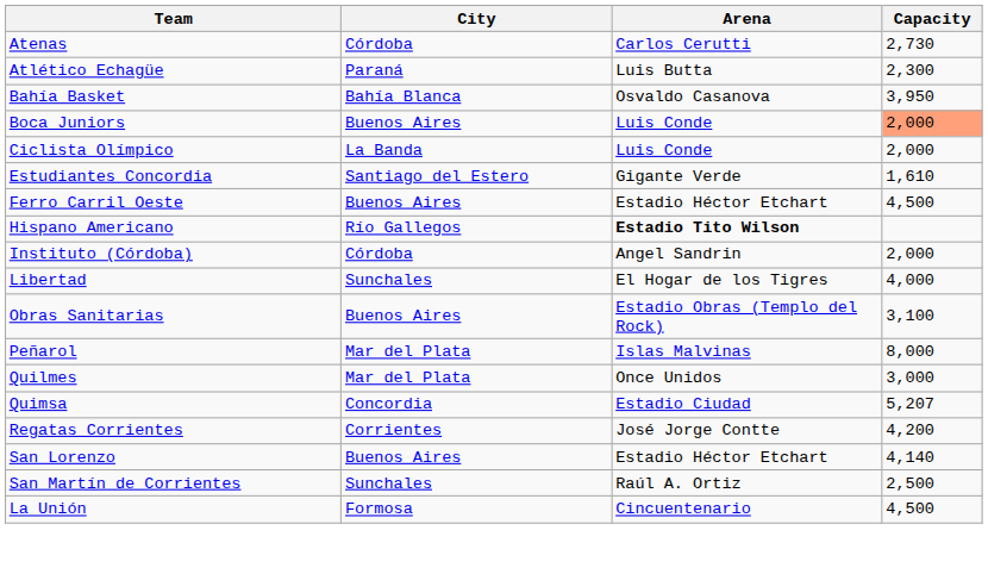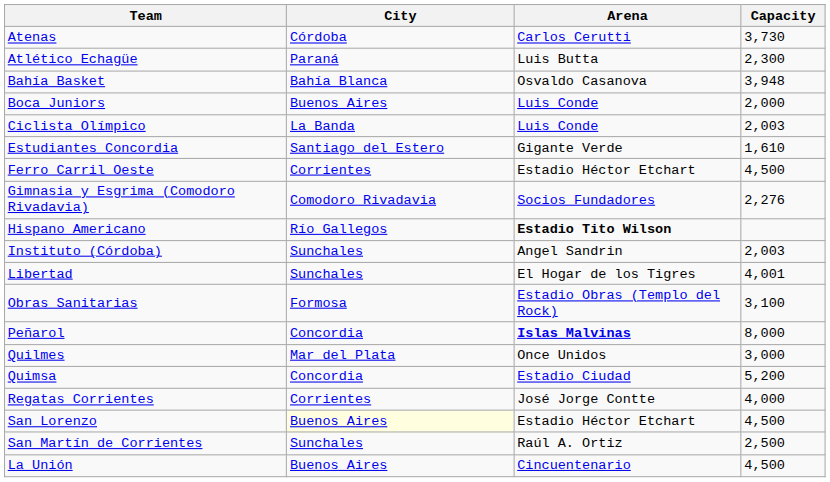Atenas | Capacity: 2,730 -> 3,730
Bahía Basket | Capacity: 3,950 -> 3,948
Boca Juniors | Capacity: lightsalmon background -> no background
Ciclista Olímpico | Capacity: 2,000 -> 2,003
Ferro Carril Oeste | City: Buenos Aires -> Corrientes
+ row: Gimnasia y Esgrima (Comodoro Rivadavia) | Comodoro Rivadavia | Socios Fundadores | 2,276
Instituto (Córdoba) | City: Córdoba -> Sunchales
Instituto (Córdoba) | Capacity: 2,000 -> 2,003
Libertad | Capacity: 4,000 -> 4,001
Obras Sanitarias | City: Buenos Aires -> Formosa
Peñarol | City: Mar del Plata -> Concordia
Peñarol | Arena: normal -> bold
Quimsa | Capacity: 5,207 -> 5,200
Regatas Corrientes | Capacity: 4,200 -> 4,000
San Lorenzo | City: no background -> lightyellow background
San Lorenzo | Capacity: 4,140 -> 4,500
La Unión | City: Formosa -> Buenos Aires
